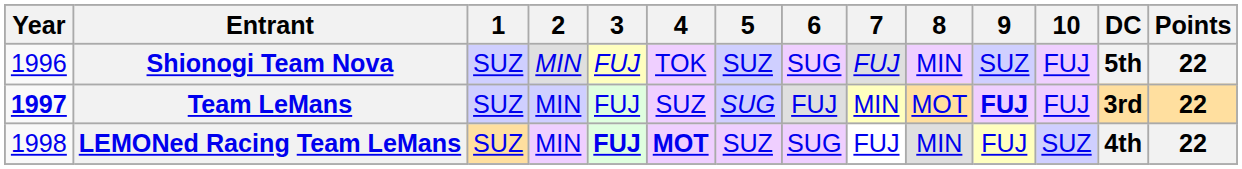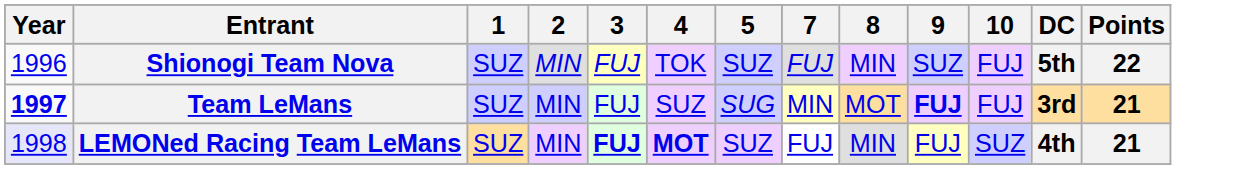- column: 6 | SUG | FUJ | SUG
Team LeMans | Points: 22 -> 21
LEMONed Racing Team LeMans | Year: no background -> lavender background
LEMONed Racing Team LeMans | Points: 22 -> 21
